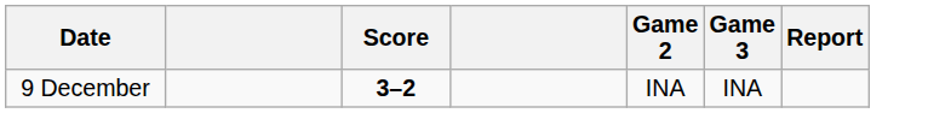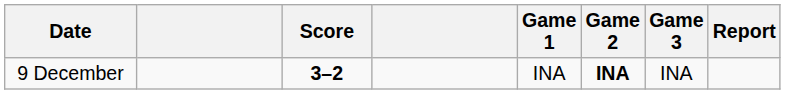+ column: Game 1 | INA
9 December | Game 2: normal -> bold
